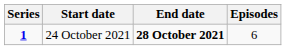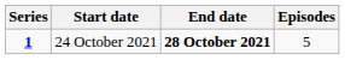24 October 2021 | Episodes: 6 -> 5
